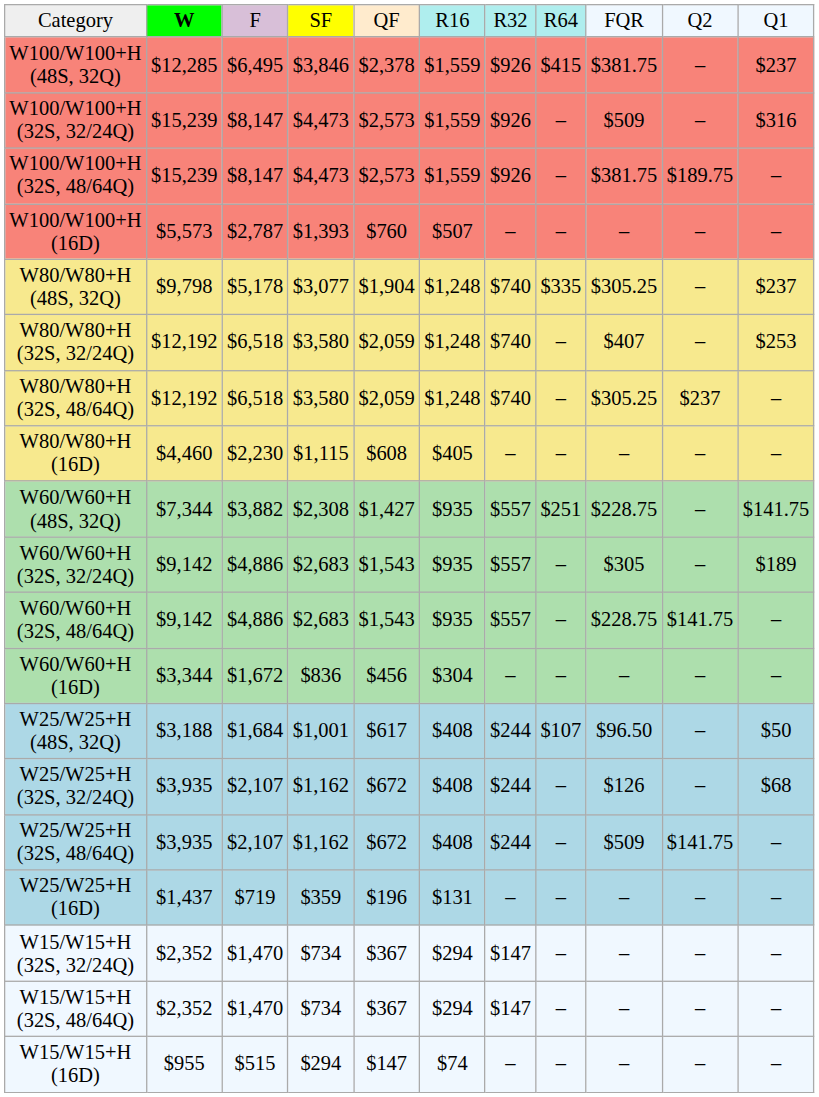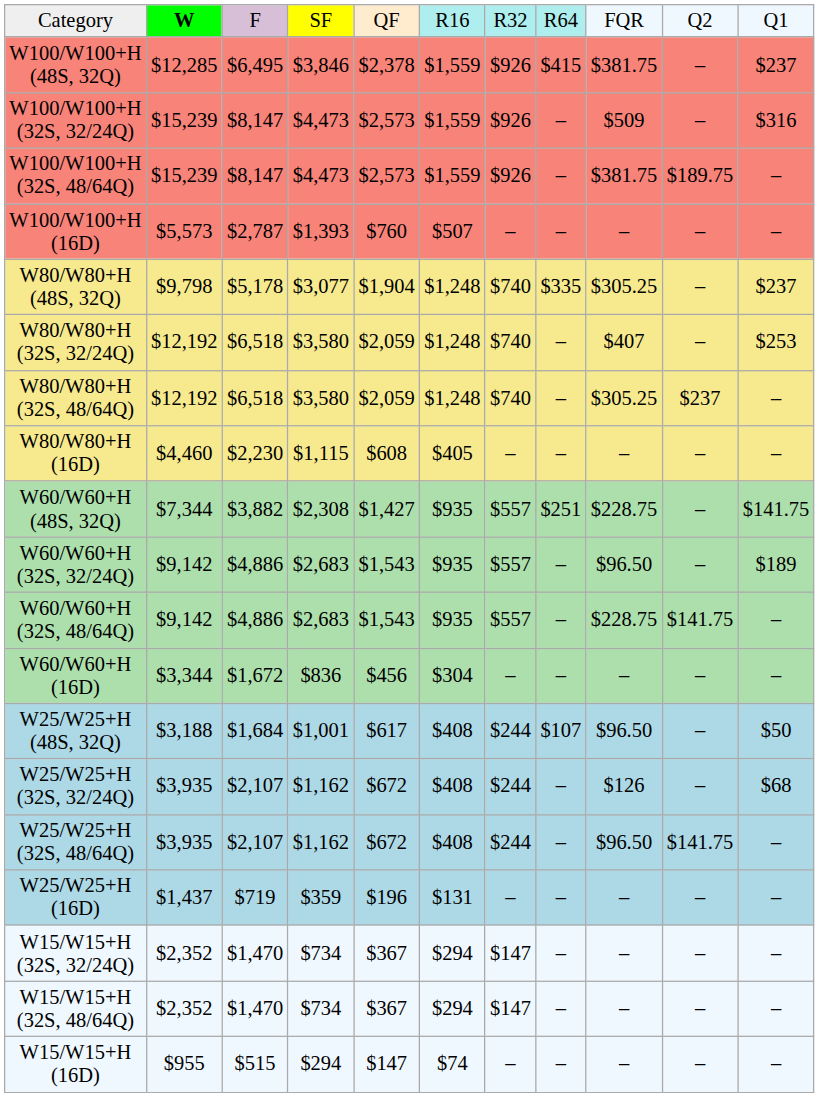W60/W60+H (32S, 32/24Q) | column 9: $305 -> $96.50
W25/W25+H (32S, 48/64Q) | column 9: $509 -> $96.50
